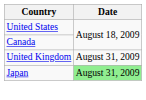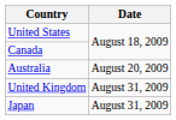+ row: Australia | August 20, 2009
Japan | Date: lightgreen background -> no background
